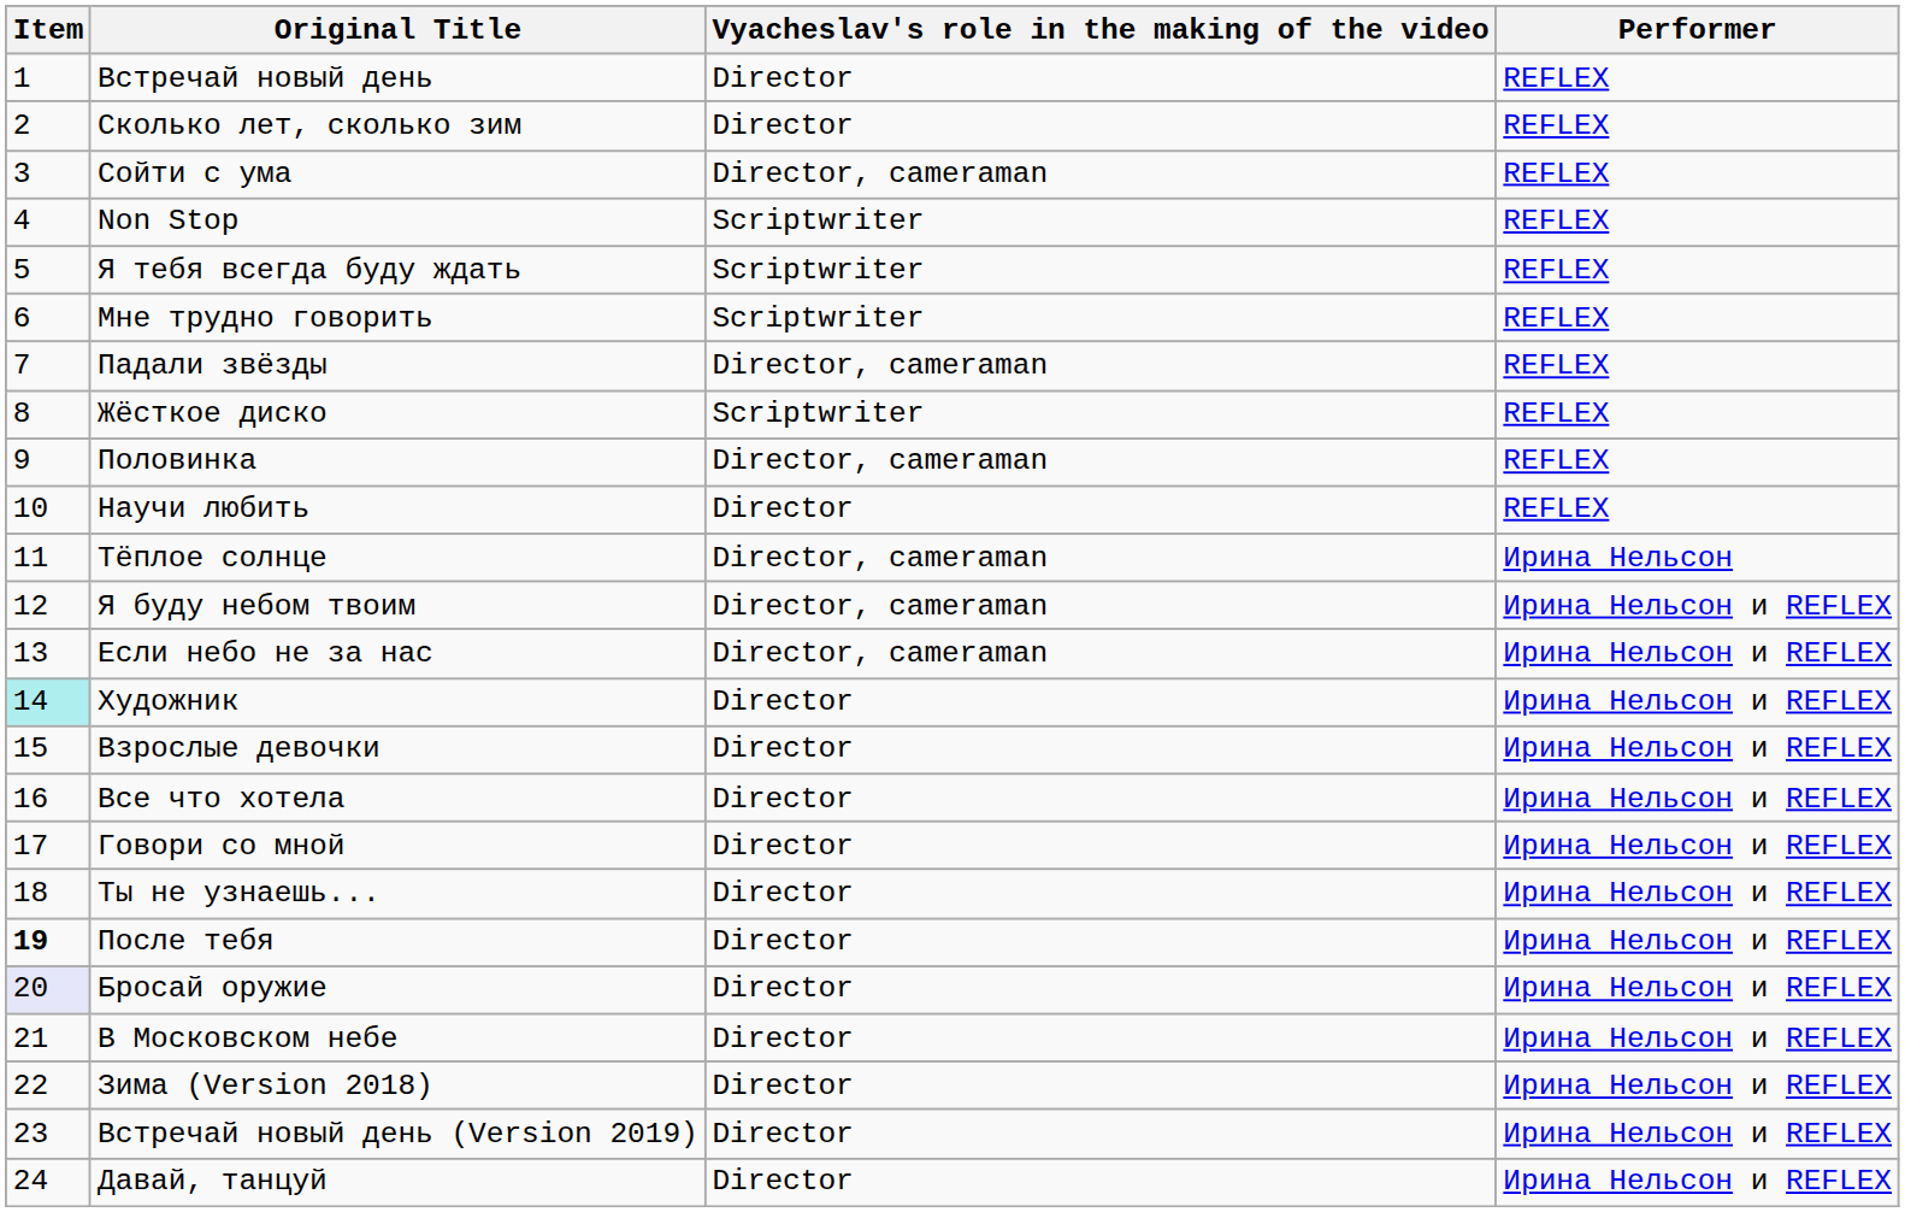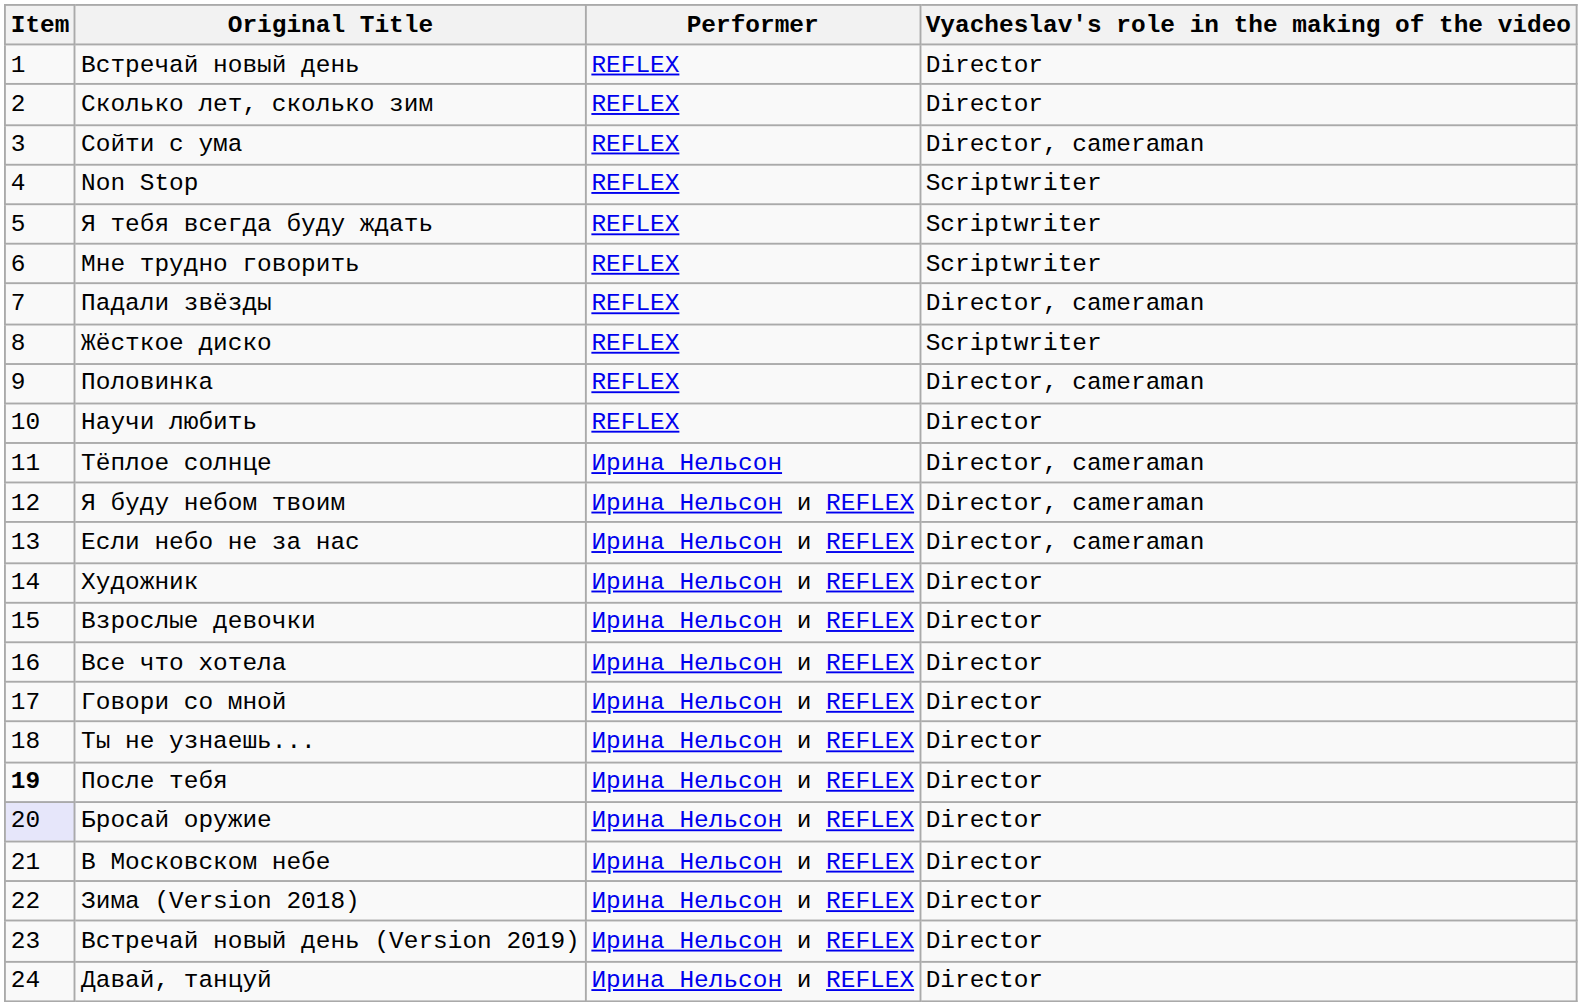columns swapped: Performer <-> Vyacheslav's role in the making of the video
Художник | Item: paleturquoise background -> no background
